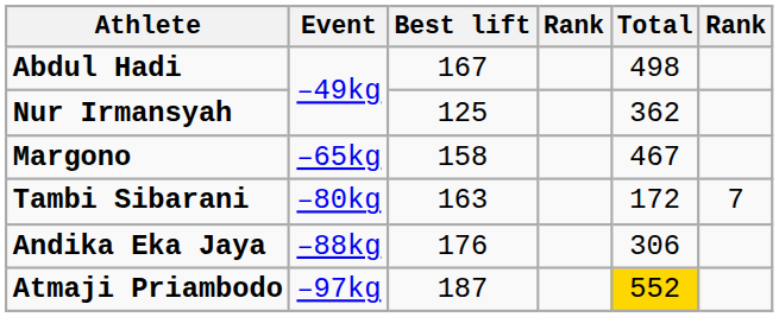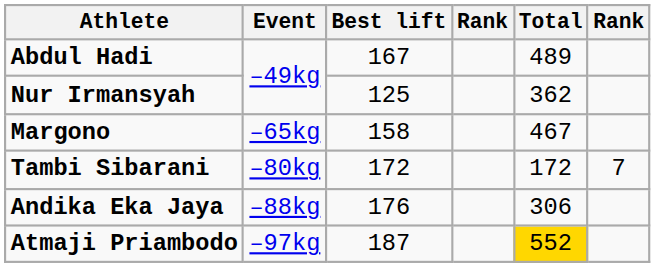Abdul Hadi | Total: 498 -> 489
Tambi Sibarani | Best lift: 163 -> 172
